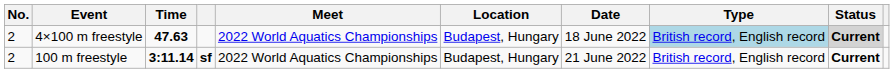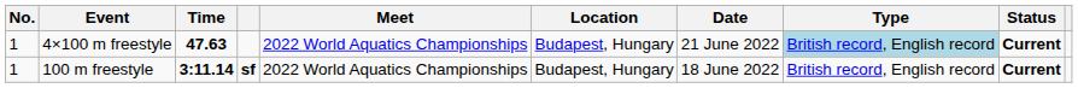4×100 m freestyle | No.: 2 -> 1
4×100 m freestyle | Date: 18 June 2022 -> 21 June 2022
4×100 m freestyle | Status: lightgrey background -> no background
100 m freestyle | No.: 2 -> 1
100 m freestyle | Date: 21 June 2022 -> 18 June 2022
